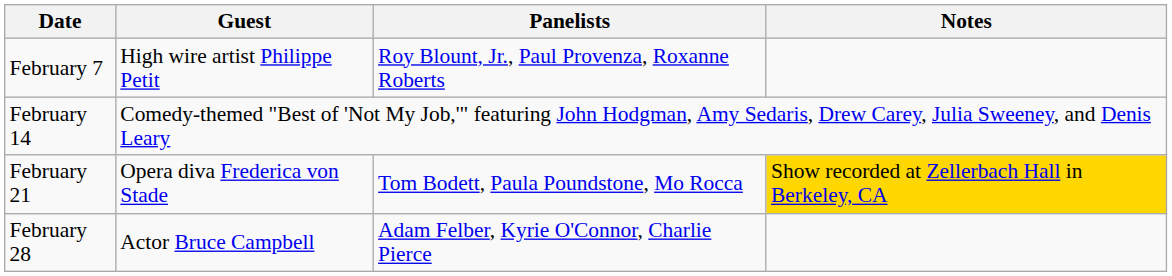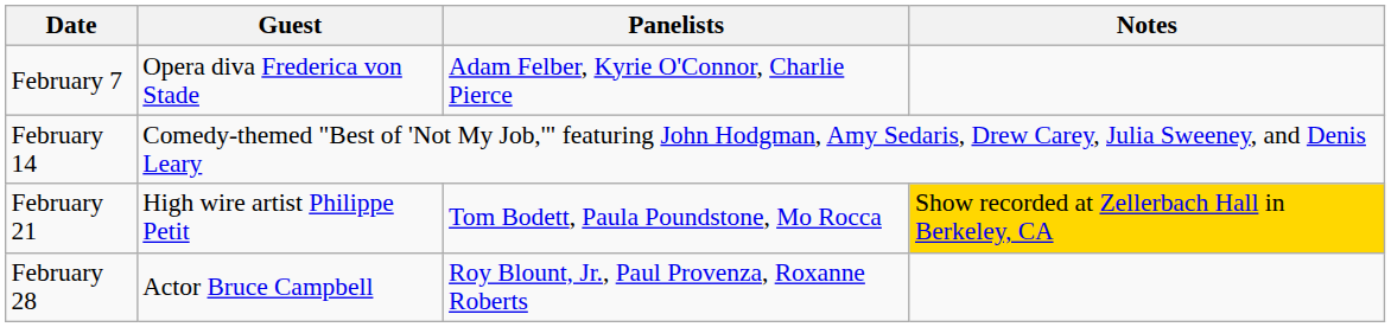February 7 | Guest: High wire artist Philippe Petit -> Opera diva Frederica von Stade
February 7 | Panelists: Roy Blount, Jr., Paul Provenza, Roxanne Roberts -> Adam Felber, Kyrie O'Connor, Charlie Pierce
February 21 | Guest: Opera diva Frederica von Stade -> High wire artist Philippe Petit
February 28 | Panelists: Adam Felber, Kyrie O'Connor, Charlie Pierce -> Roy Blount, Jr., Paul Provenza, Roxanne Roberts
